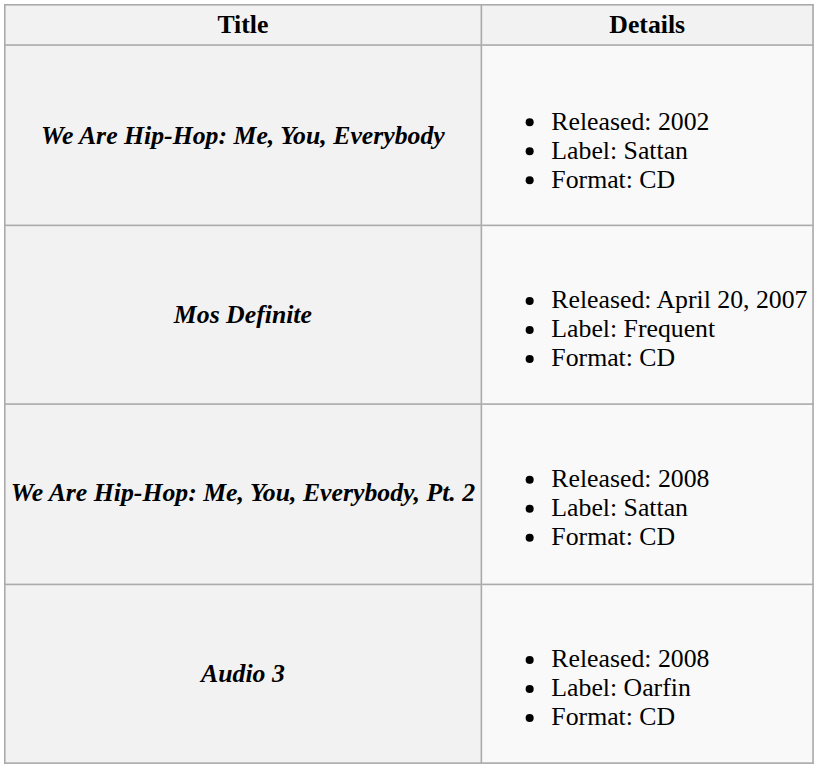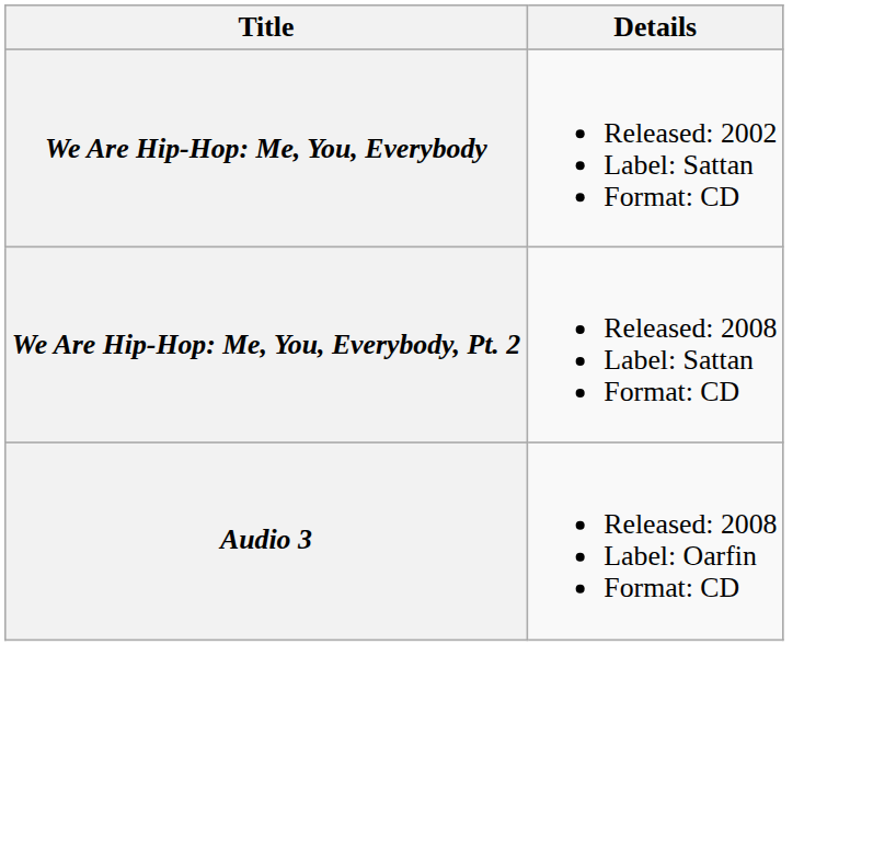- row: Mos Definite | Released: April 20, 2007 Label: Frequent Format: CD
